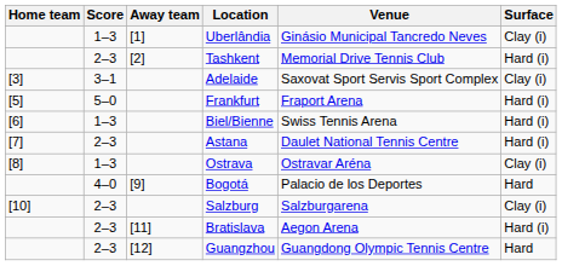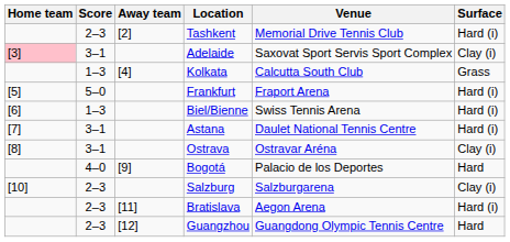- row: 1–3 | [1] | Uberlândia | Ginásio Municipal Tancredo Neves | Clay (i)
Adelaide | Home team: no background -> pink background
+ row: 1–3 | [4] | Kolkata | Calcutta South Club | Grass
Astana | Score: 2–3 -> 3–1
Ostrava | Score: 1–3 -> 3–1
